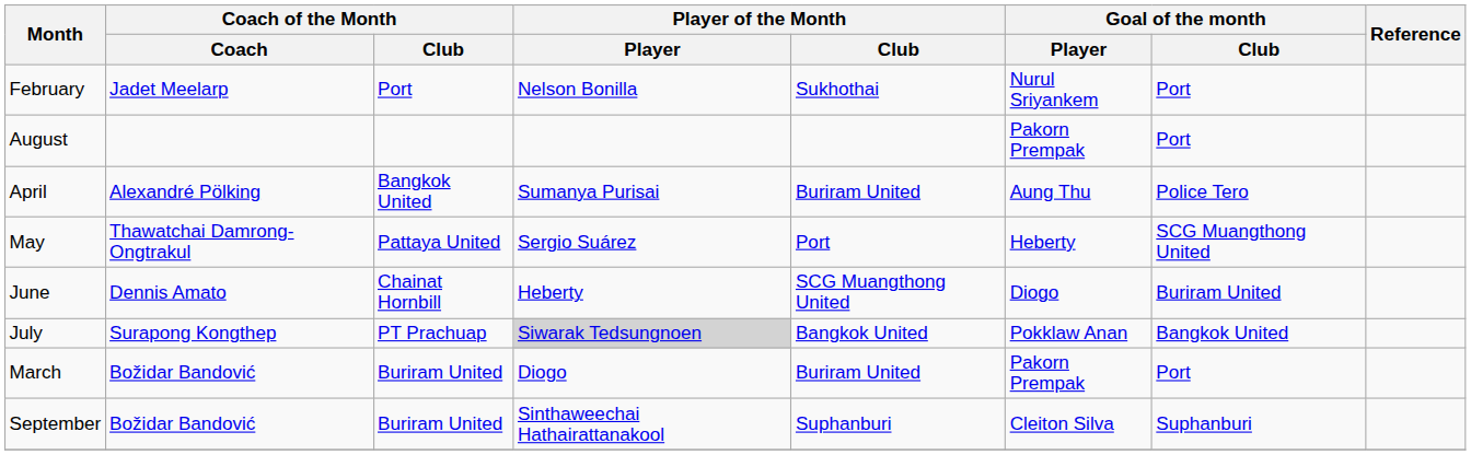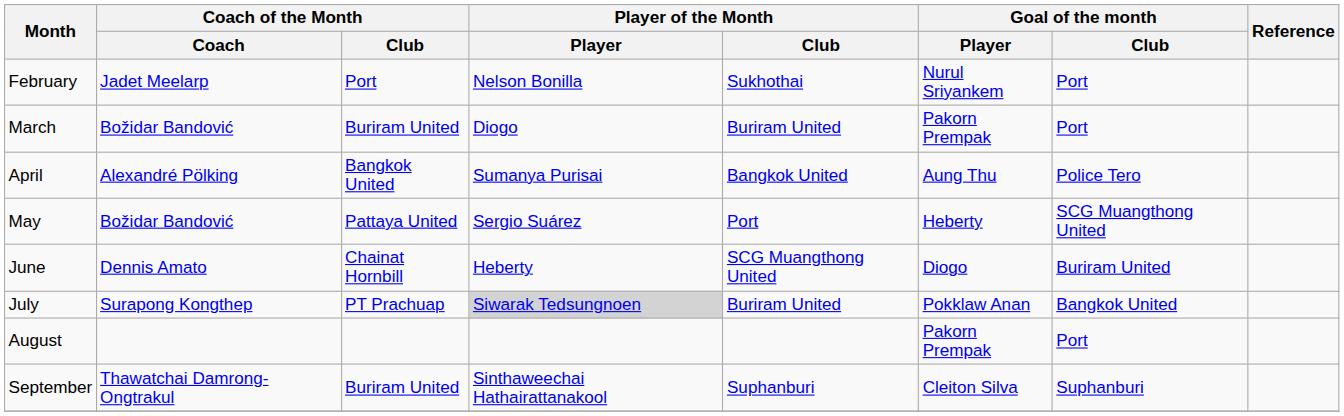rows swapped: March <-> August
April | Player of the Month / Club: Buriram United -> Bangkok United
May | Coach of the Month / Coach: Thawatchai Damrong-Ongtrakul -> Božidar Bandović
July | Player of the Month / Club: Bangkok United -> Buriram United
September | Coach of the Month / Coach: Božidar Bandović -> Thawatchai Damrong-Ongtrakul
